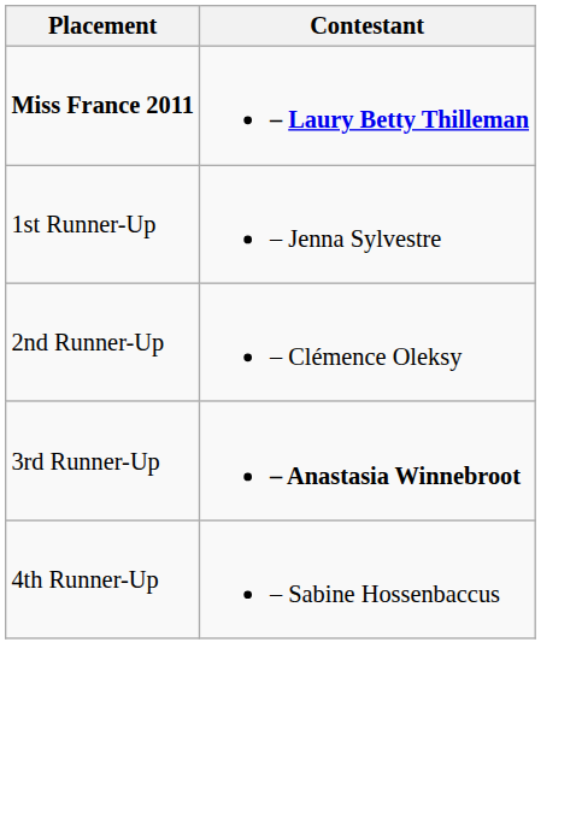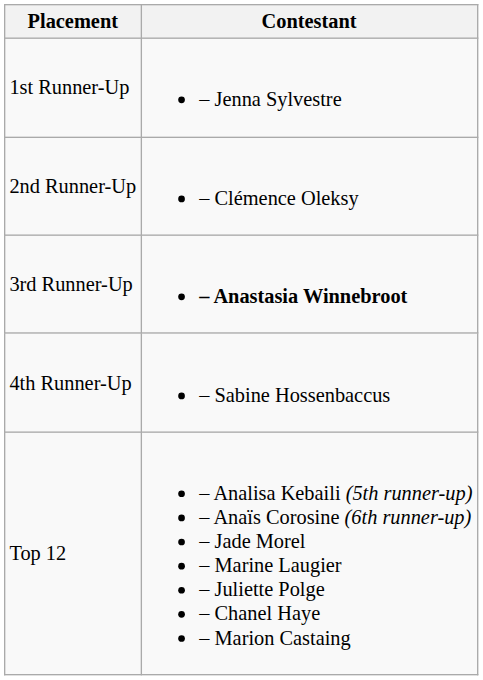- row: Miss France 2011 | – Laury Betty Thilleman
+ row: Top 12 | – Analisa Kebaili (5th runner-up) – Anaïs Corosine (6th runner-up) – Jade Morel – Marine Laugier – Juliette Polge – Chanel Haye – Marion Castaing
